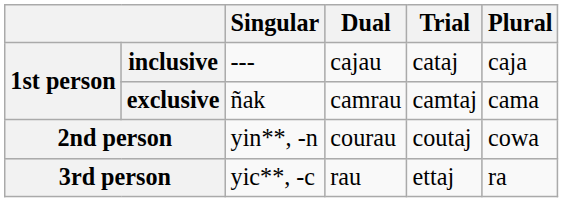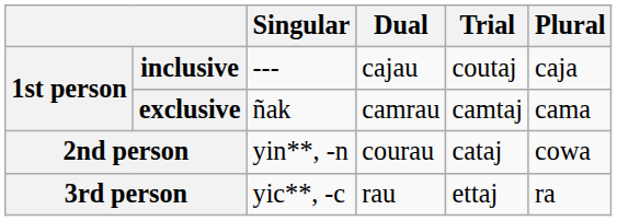inclusive | Trial: cataj -> coutaj
2nd person | Trial: coutaj -> cataj
